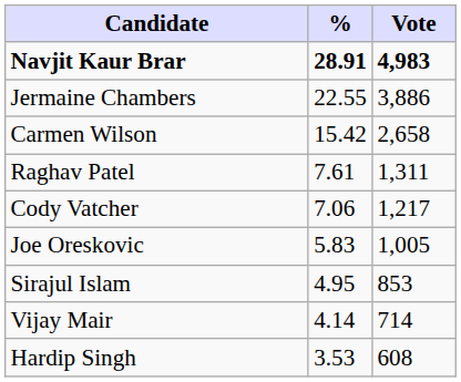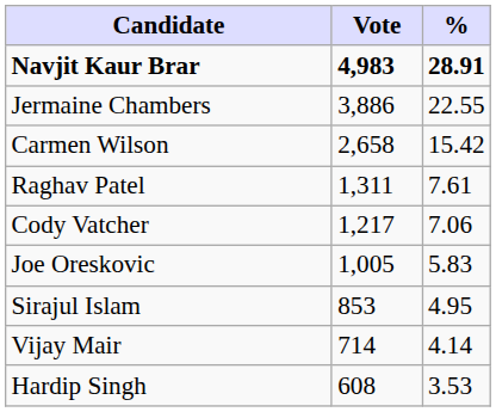columns swapped: Vote <-> %
